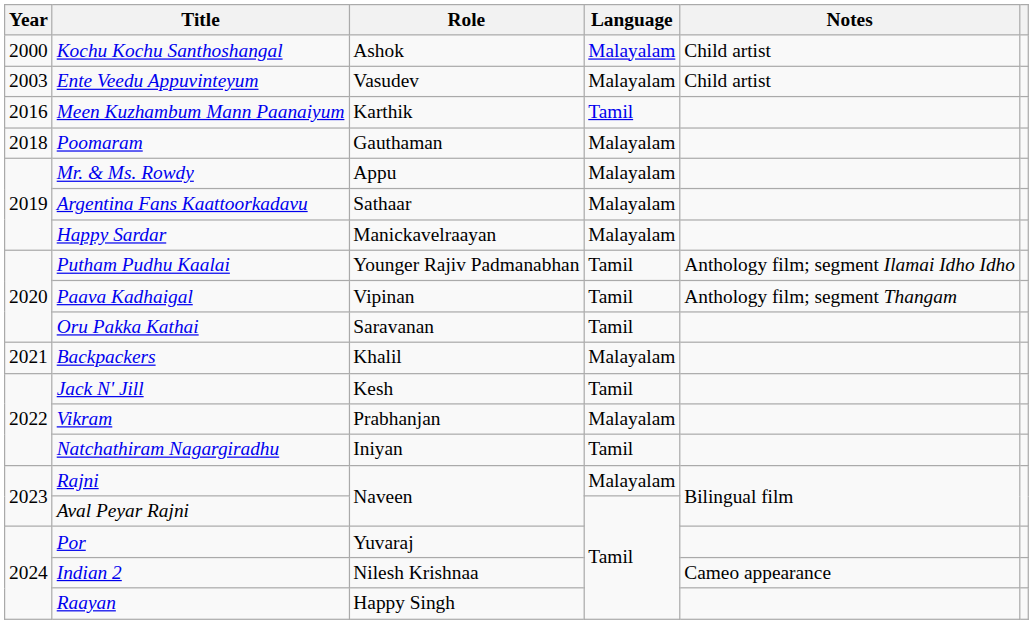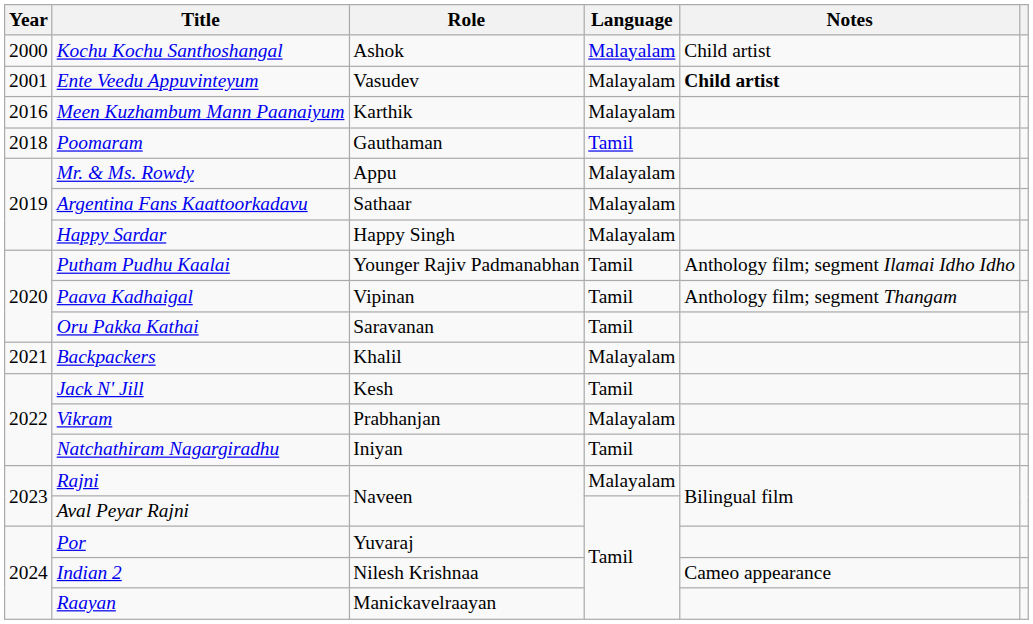Ente Veedu Appuvinteyum | Year: 2003 -> 2001
Ente Veedu Appuvinteyum | Notes: normal -> bold
Meen Kuzhambum Mann Paanaiyum | Language: Tamil -> Malayalam
Poomaram | Language: Malayalam -> Tamil
Happy Sardar | Role: Manickavelraayan -> Happy Singh
Raayan | Role: Happy Singh -> Manickavelraayan
